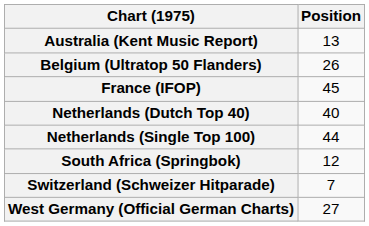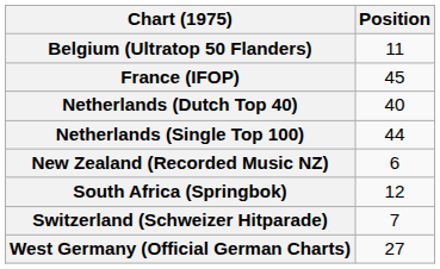- row: Australia (Kent Music Report) | 13
Belgium (Ultratop 50 Flanders) | Position: 26 -> 11
+ row: New Zealand (Recorded Music NZ) | 6
